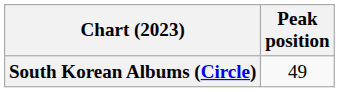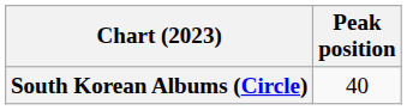South Korean Albums (Circle) | Peak position: 49 -> 40
